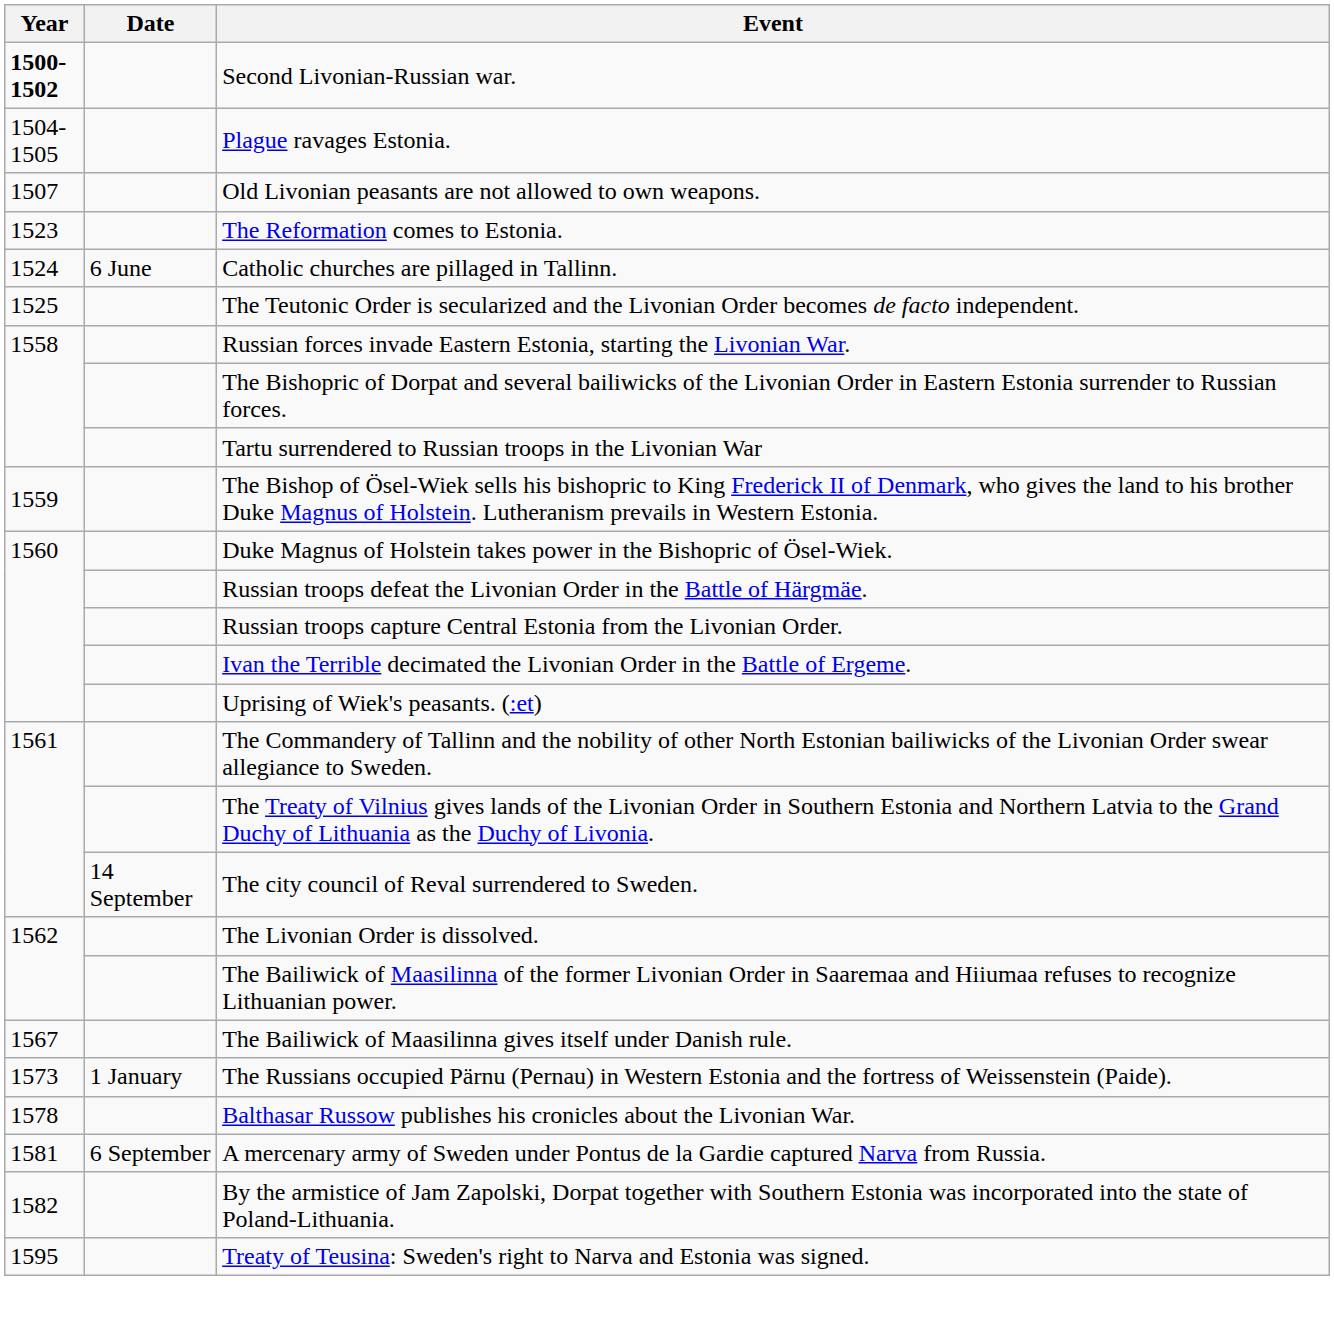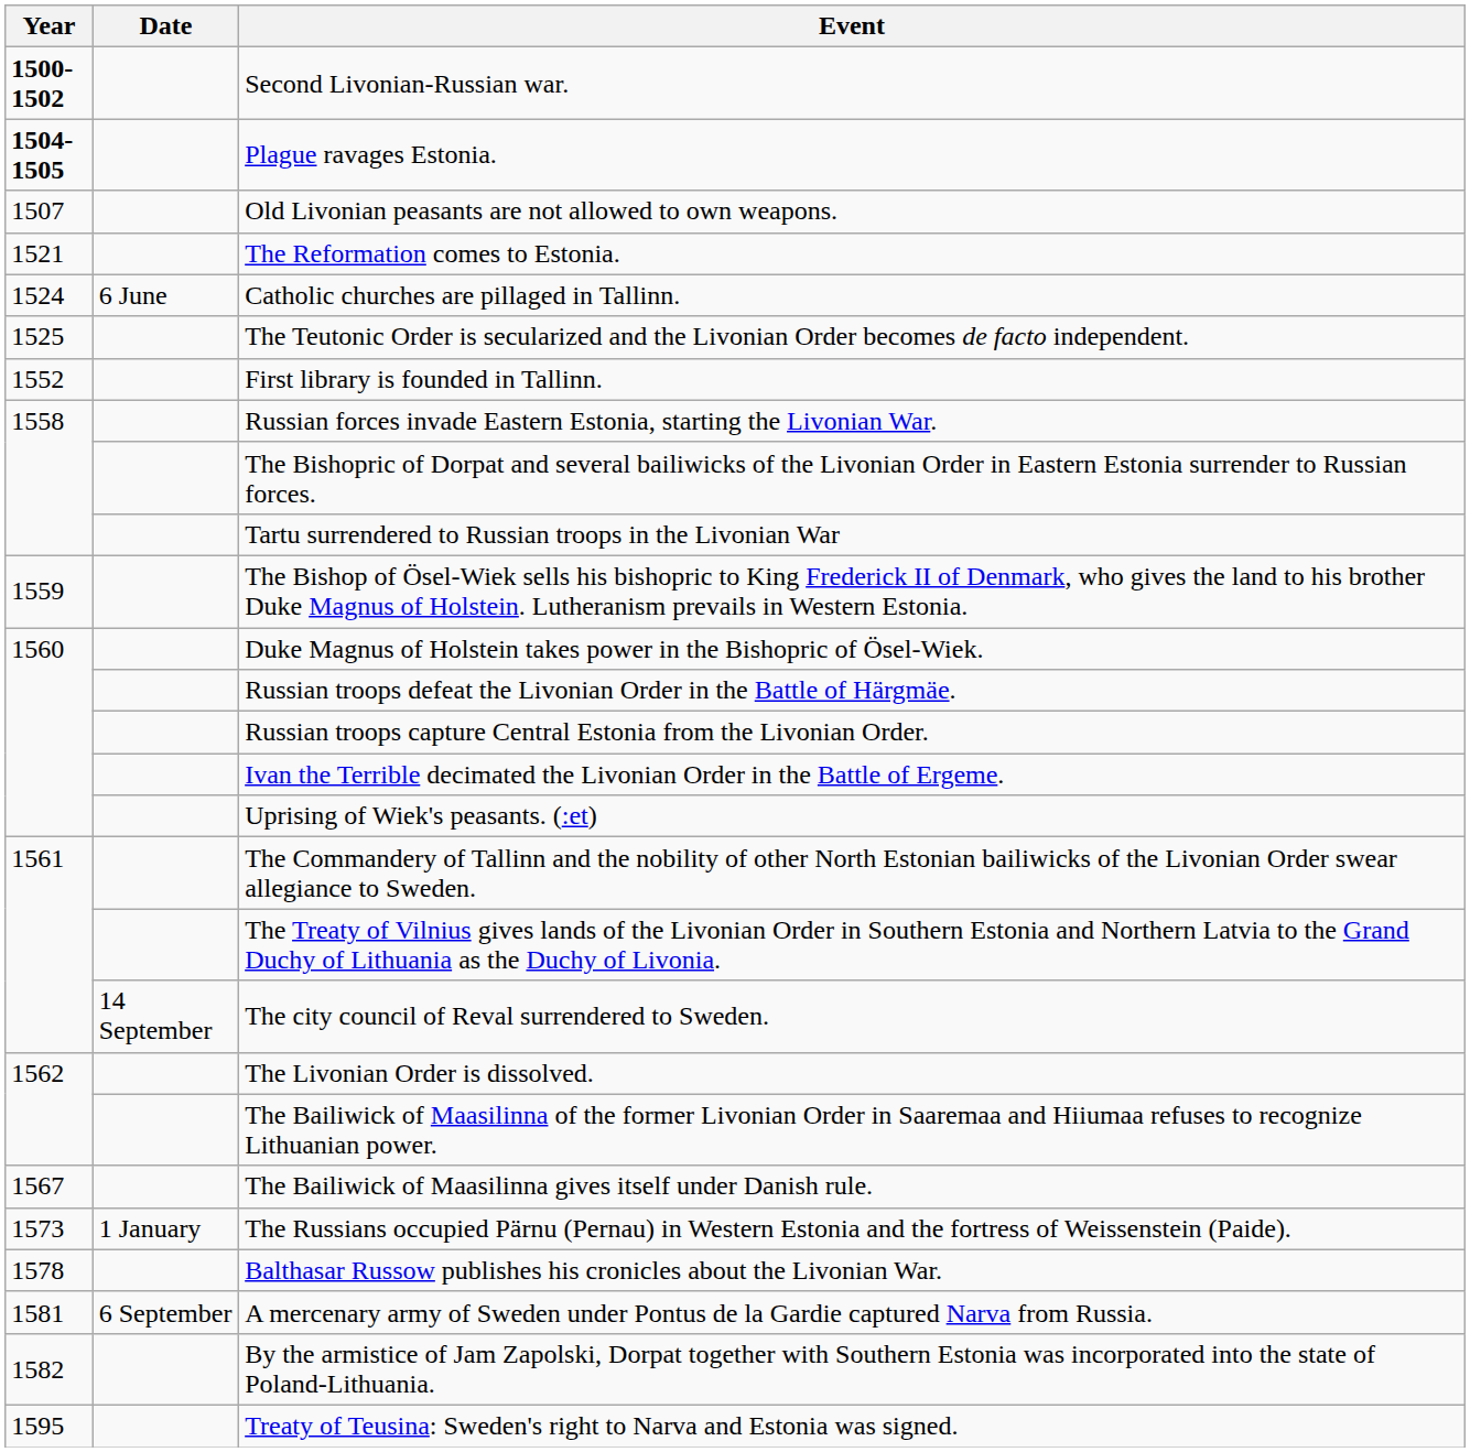Plague ravages Estonia. | Year: normal -> bold
The Reformation comes to Estonia. | Year: 1523 -> 1521
+ row: 1552 | First library is founded in Tallinn.
